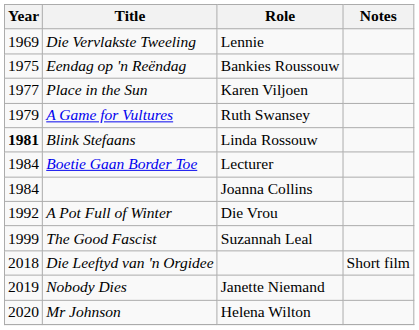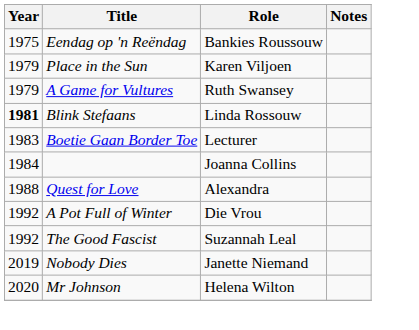- row: 1969 | Die Vervlakste Tweeling | Lennie
Place in the Sun | Year: 1977 -> 1979
Boetie Gaan Border Toe | Year: 1984 -> 1983
+ row: 1988 | Quest for Love | Alexandra
The Good Fascist | Year: 1999 -> 1992
- row: 2018 | Die Leeftyd van 'n Orgidee | Short film
